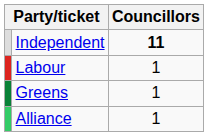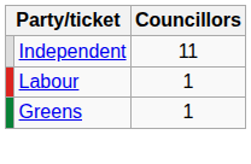Independent | Councillors: bold -> normal
- row: Alliance | 1
